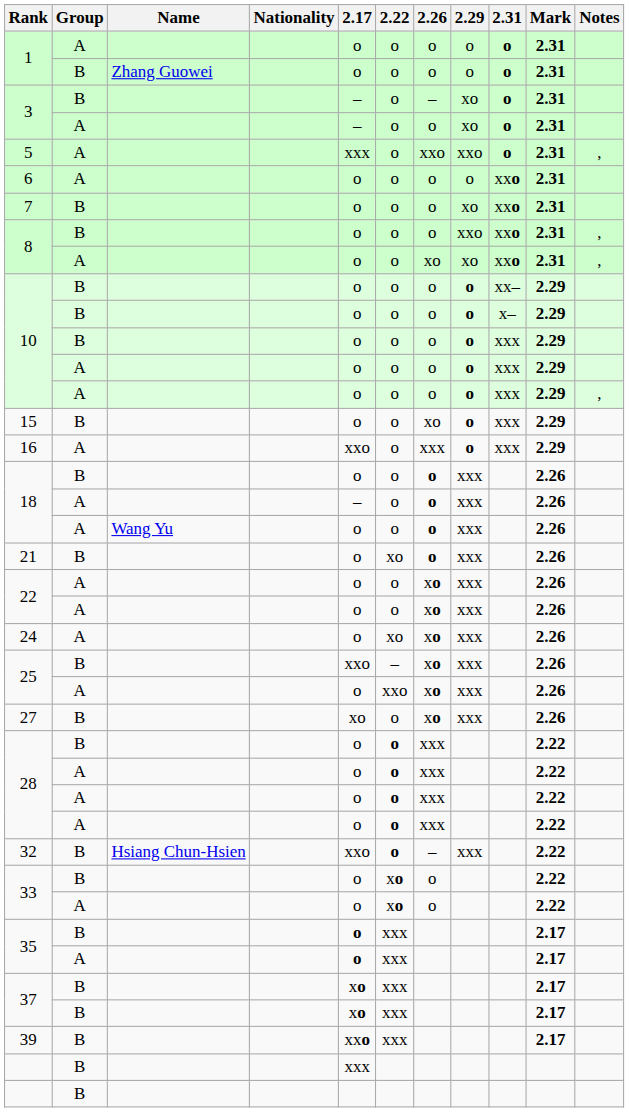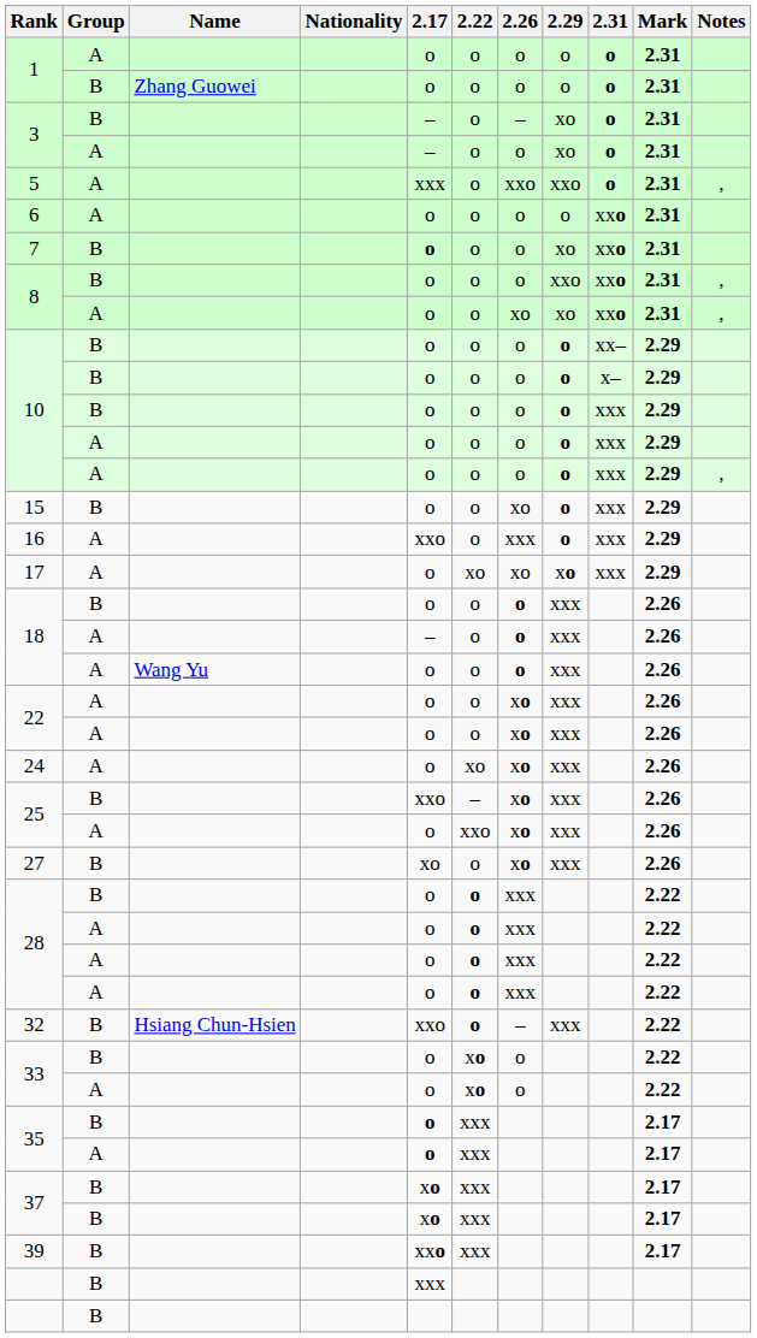7 | 2.17: normal -> bold
+ row: 17 | A | o | xo | xo | xo | xxx | 2.29
- row: 21 | B | o | xo | o | xxx | 2.26
